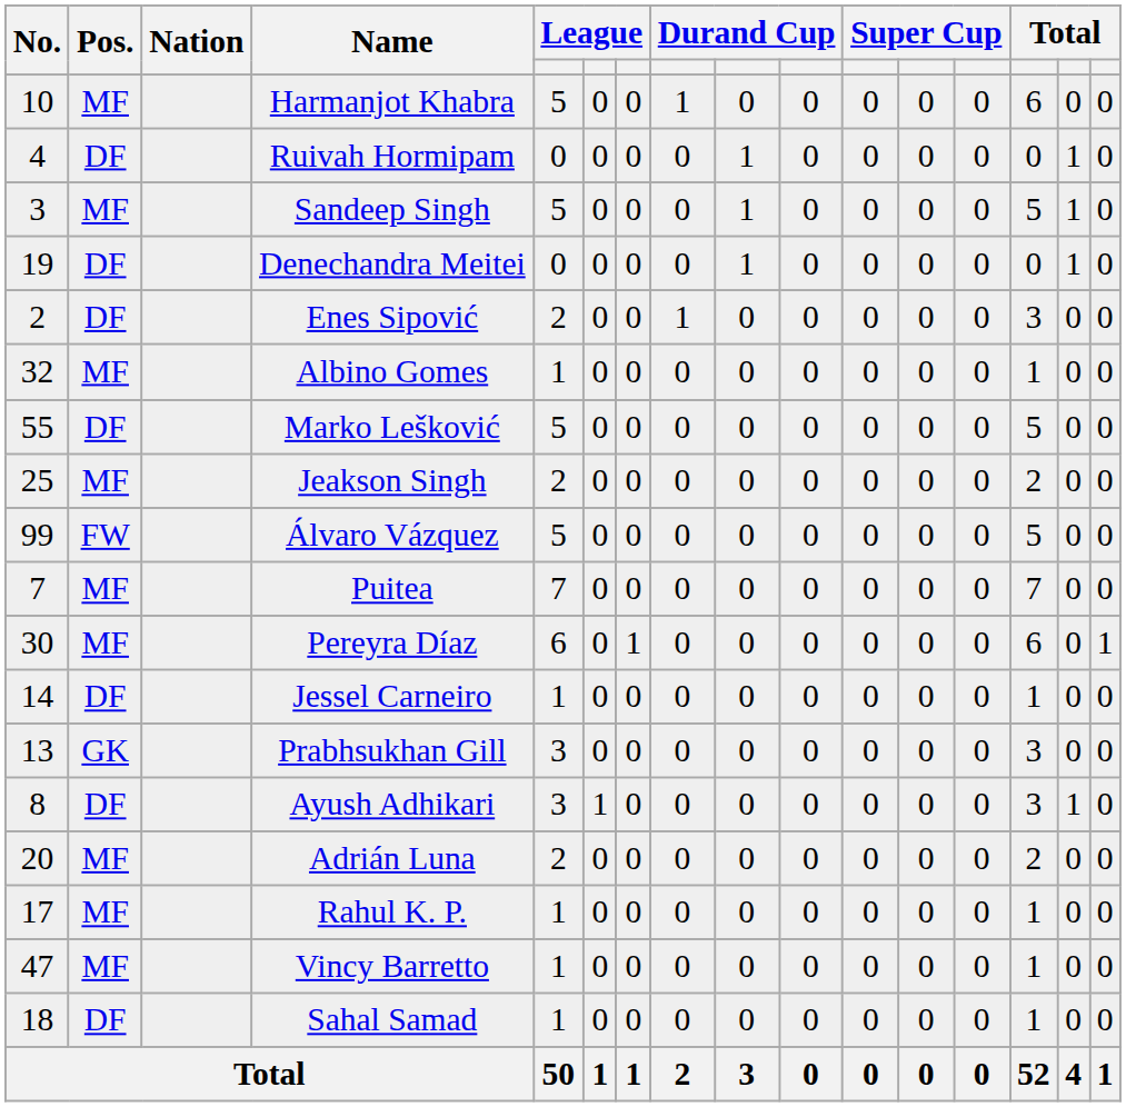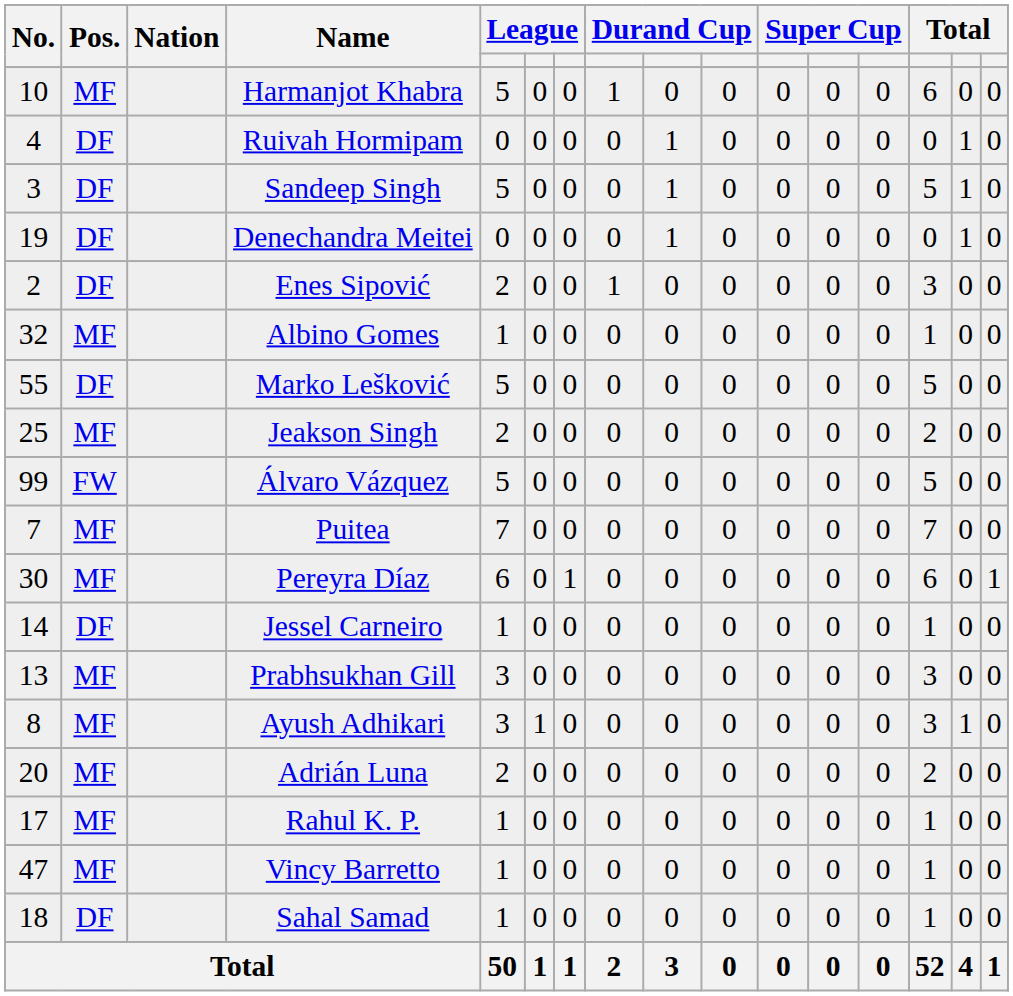Sandeep Singh | Pos.: MF -> DF
Prabhsukhan Gill | Pos.: GK -> MF
Ayush Adhikari | Pos.: DF -> MF
